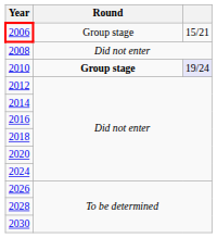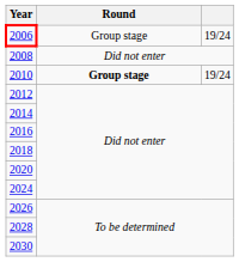2006 | column 3: 15/21 -> 19/24
2010 | column 3: lavender background -> no background
